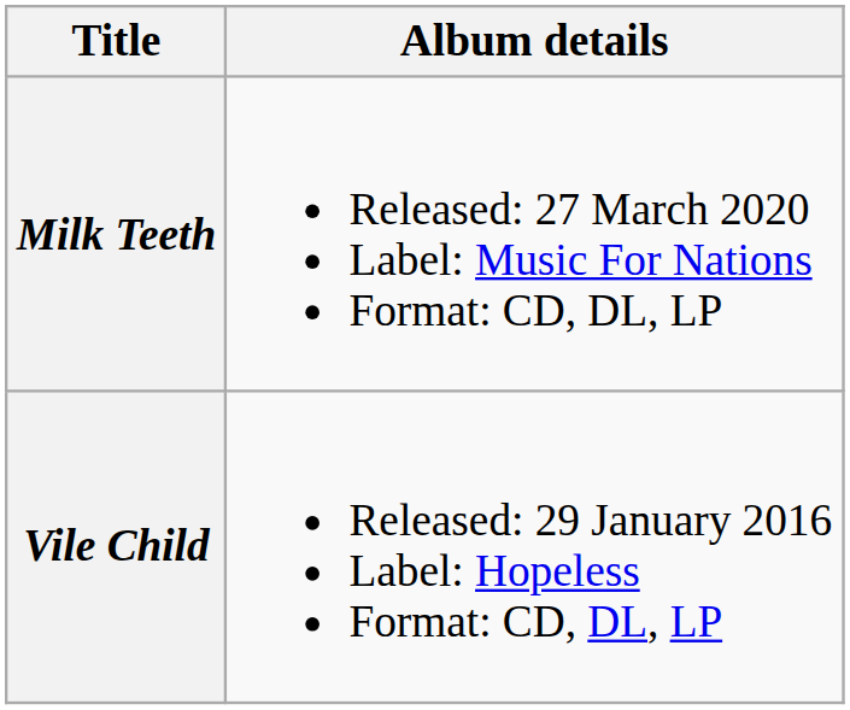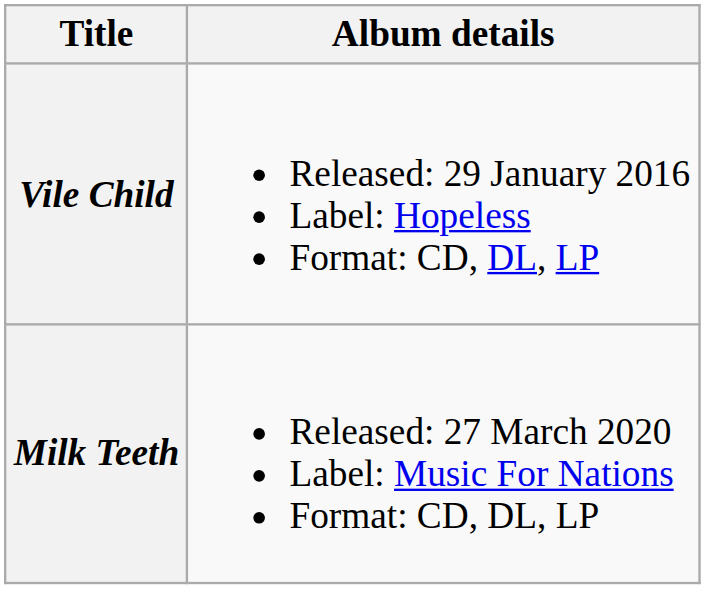rows swapped: Vile Child <-> Milk Teeth
